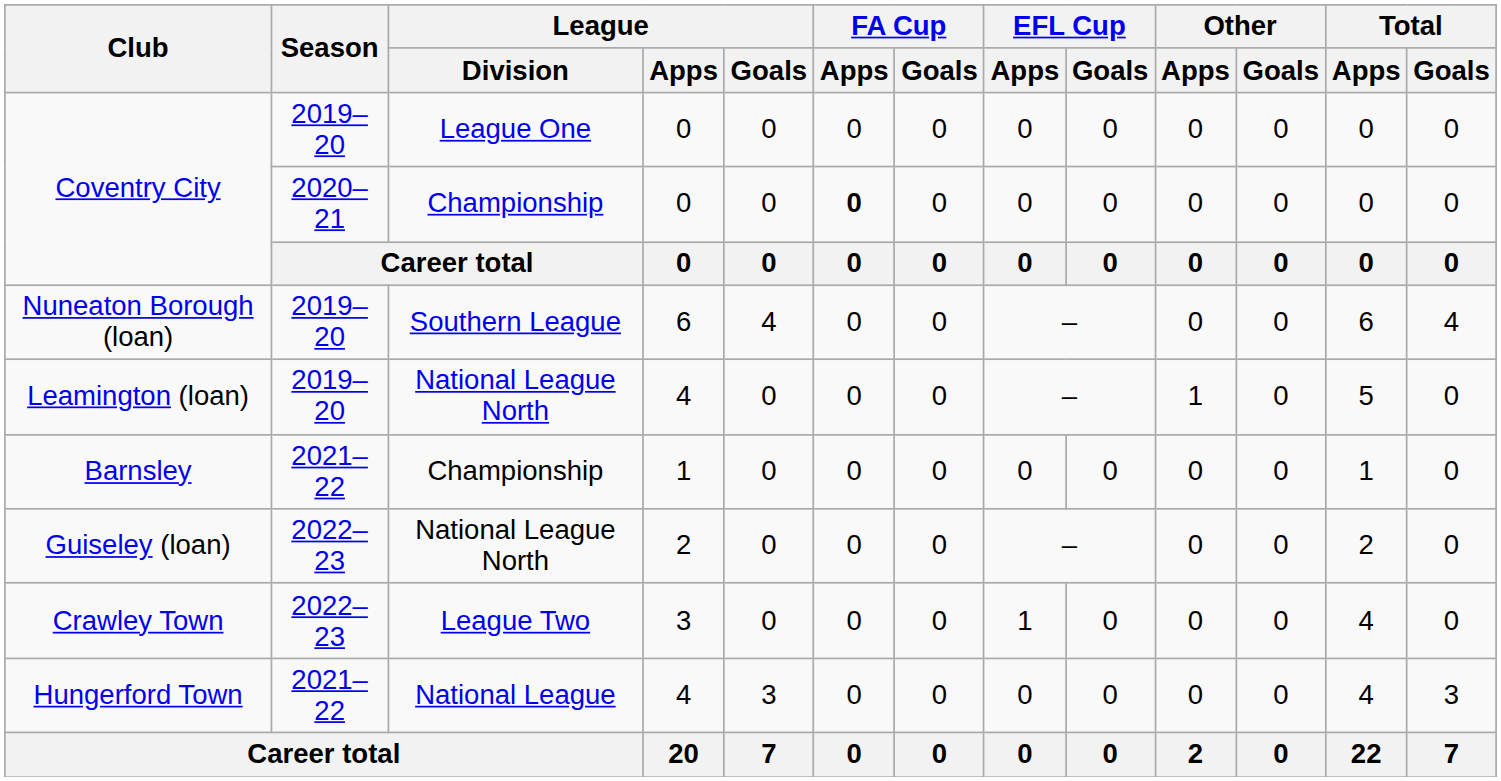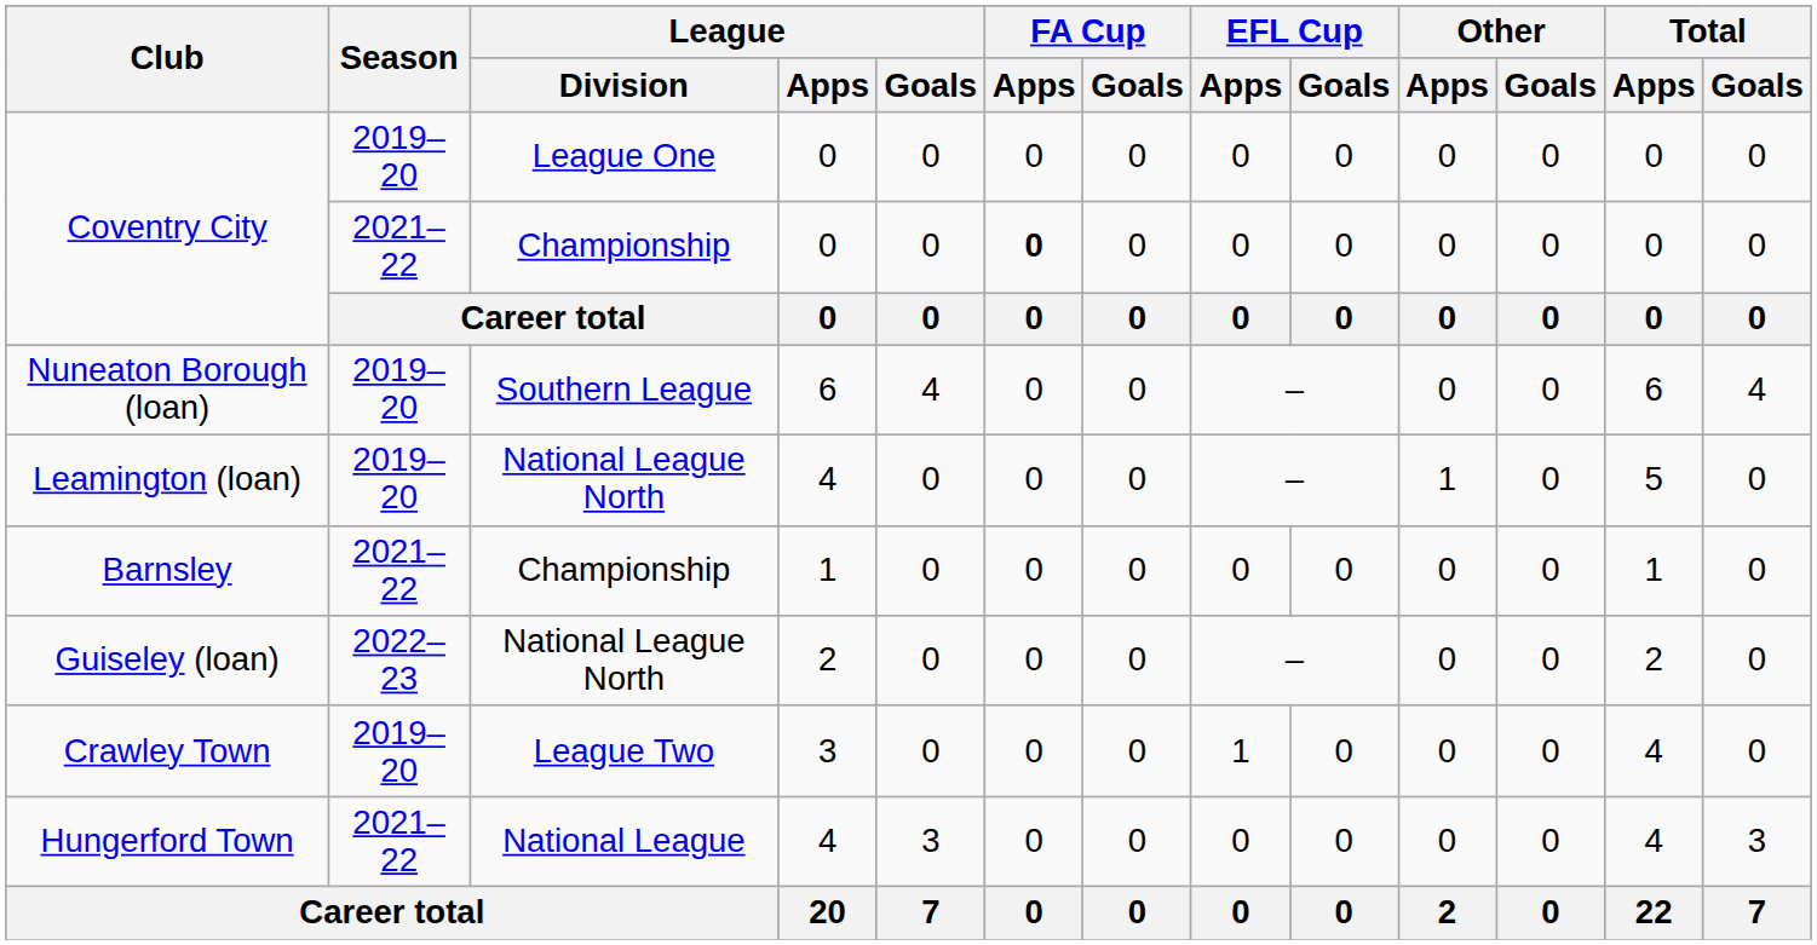Coventry City / Championship | Season: 2020–21 -> 2021–22
Crawley Town | Season: 2022–23 -> 2019–20
